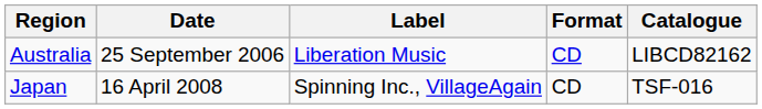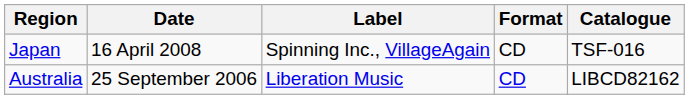rows swapped: Australia <-> Japan
